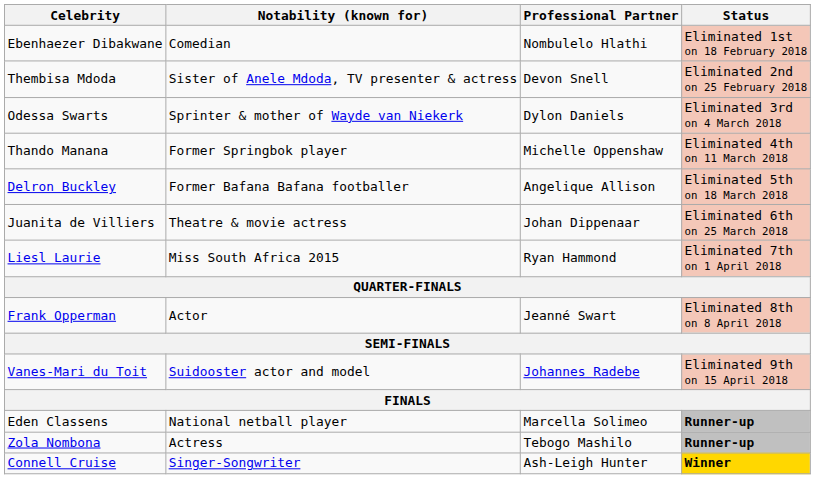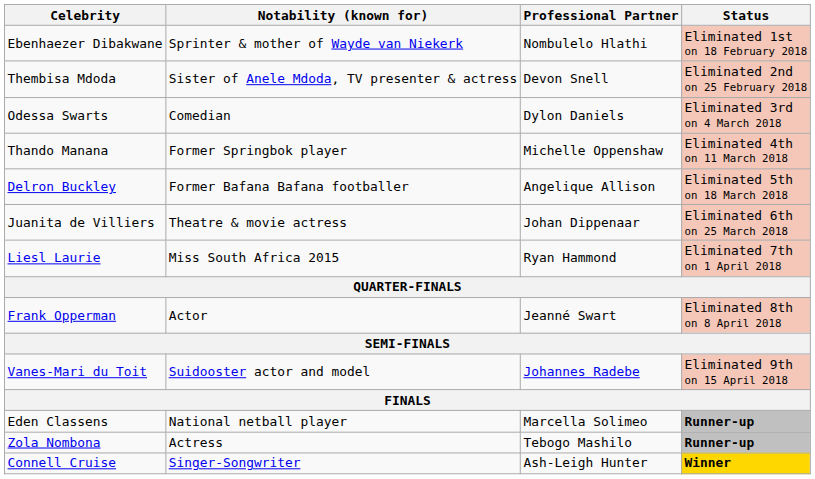Ebenhaezer Dibakwane | Notability (known for): Comedian -> Sprinter & mother of Wayde van Niekerk
Odessa Swarts | Notability (known for): Sprinter & mother of Wayde van Niekerk -> Comedian
